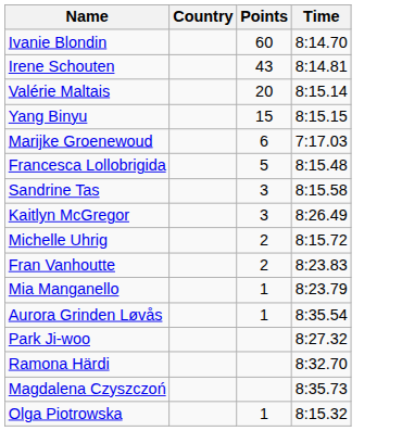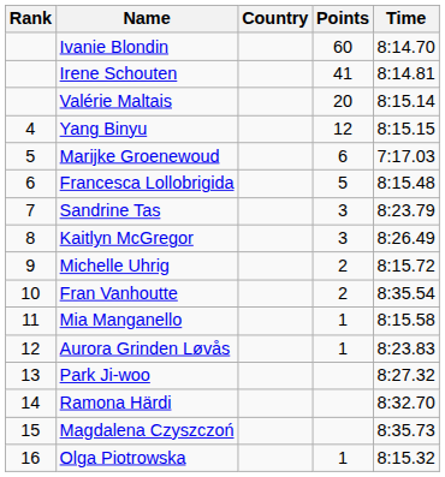+ column: Rank | 4 | 5 | 6 | 7 | 8 | 9 | 10 | 11 | 12 | 13 | 14 | 15 | 16
Irene Schouten | Points: 43 -> 41
Yang Binyu | Points: 15 -> 12
Sandrine Tas | Time: 8:15.58 -> 8:23.79
Fran Vanhoutte | Time: 8:23.83 -> 8:35.54
Mia Manganello | Time: 8:23.79 -> 8:15.58
Aurora Grinden Løvås | Time: 8:35.54 -> 8:23.83
